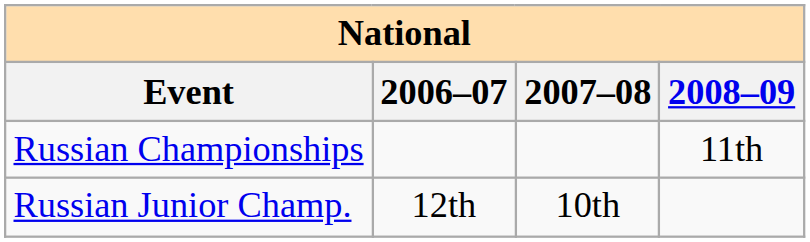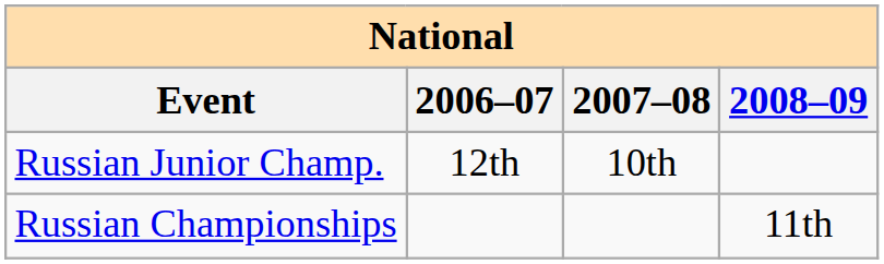rows swapped: Russian Championships <-> Russian Junior Champ.
